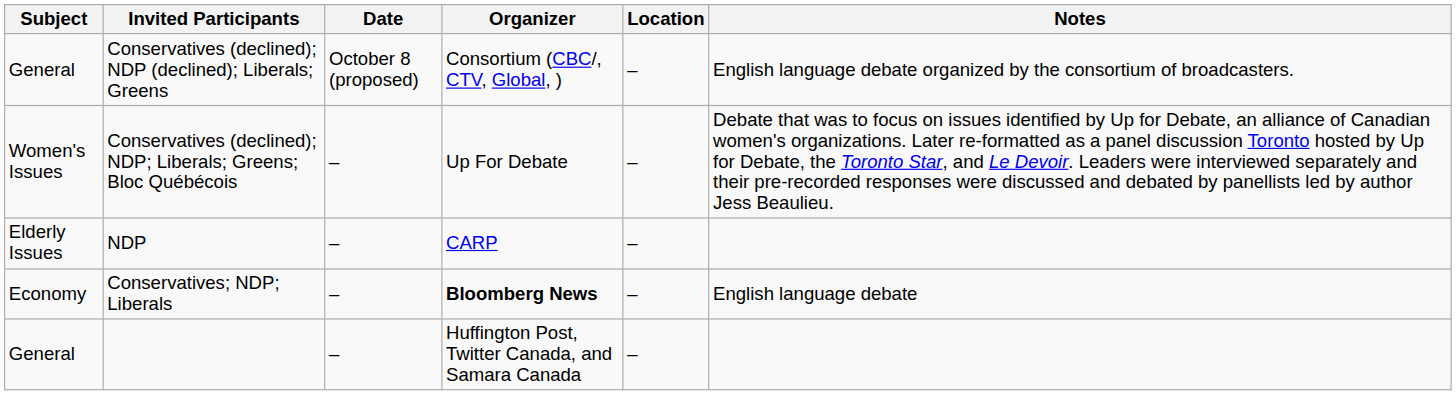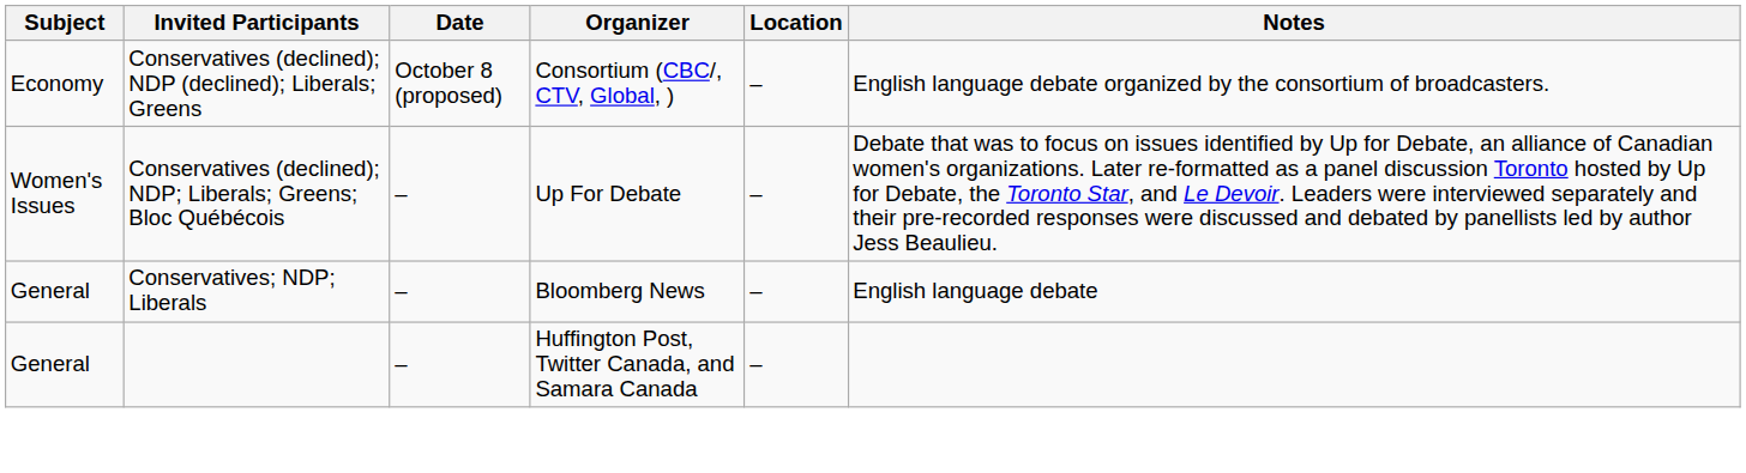Conservatives (declined); NDP (declined); Liberals; Greens | Subject: General -> Economy
- row: Elderly Issues | NDP | – | CARP | –
Conservatives; NDP; Liberals | Subject: Economy -> General
Conservatives; NDP; Liberals | Organizer: bold -> normal
